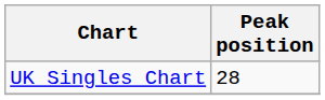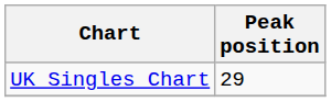UK Singles Chart | Peak position: 28 -> 29
